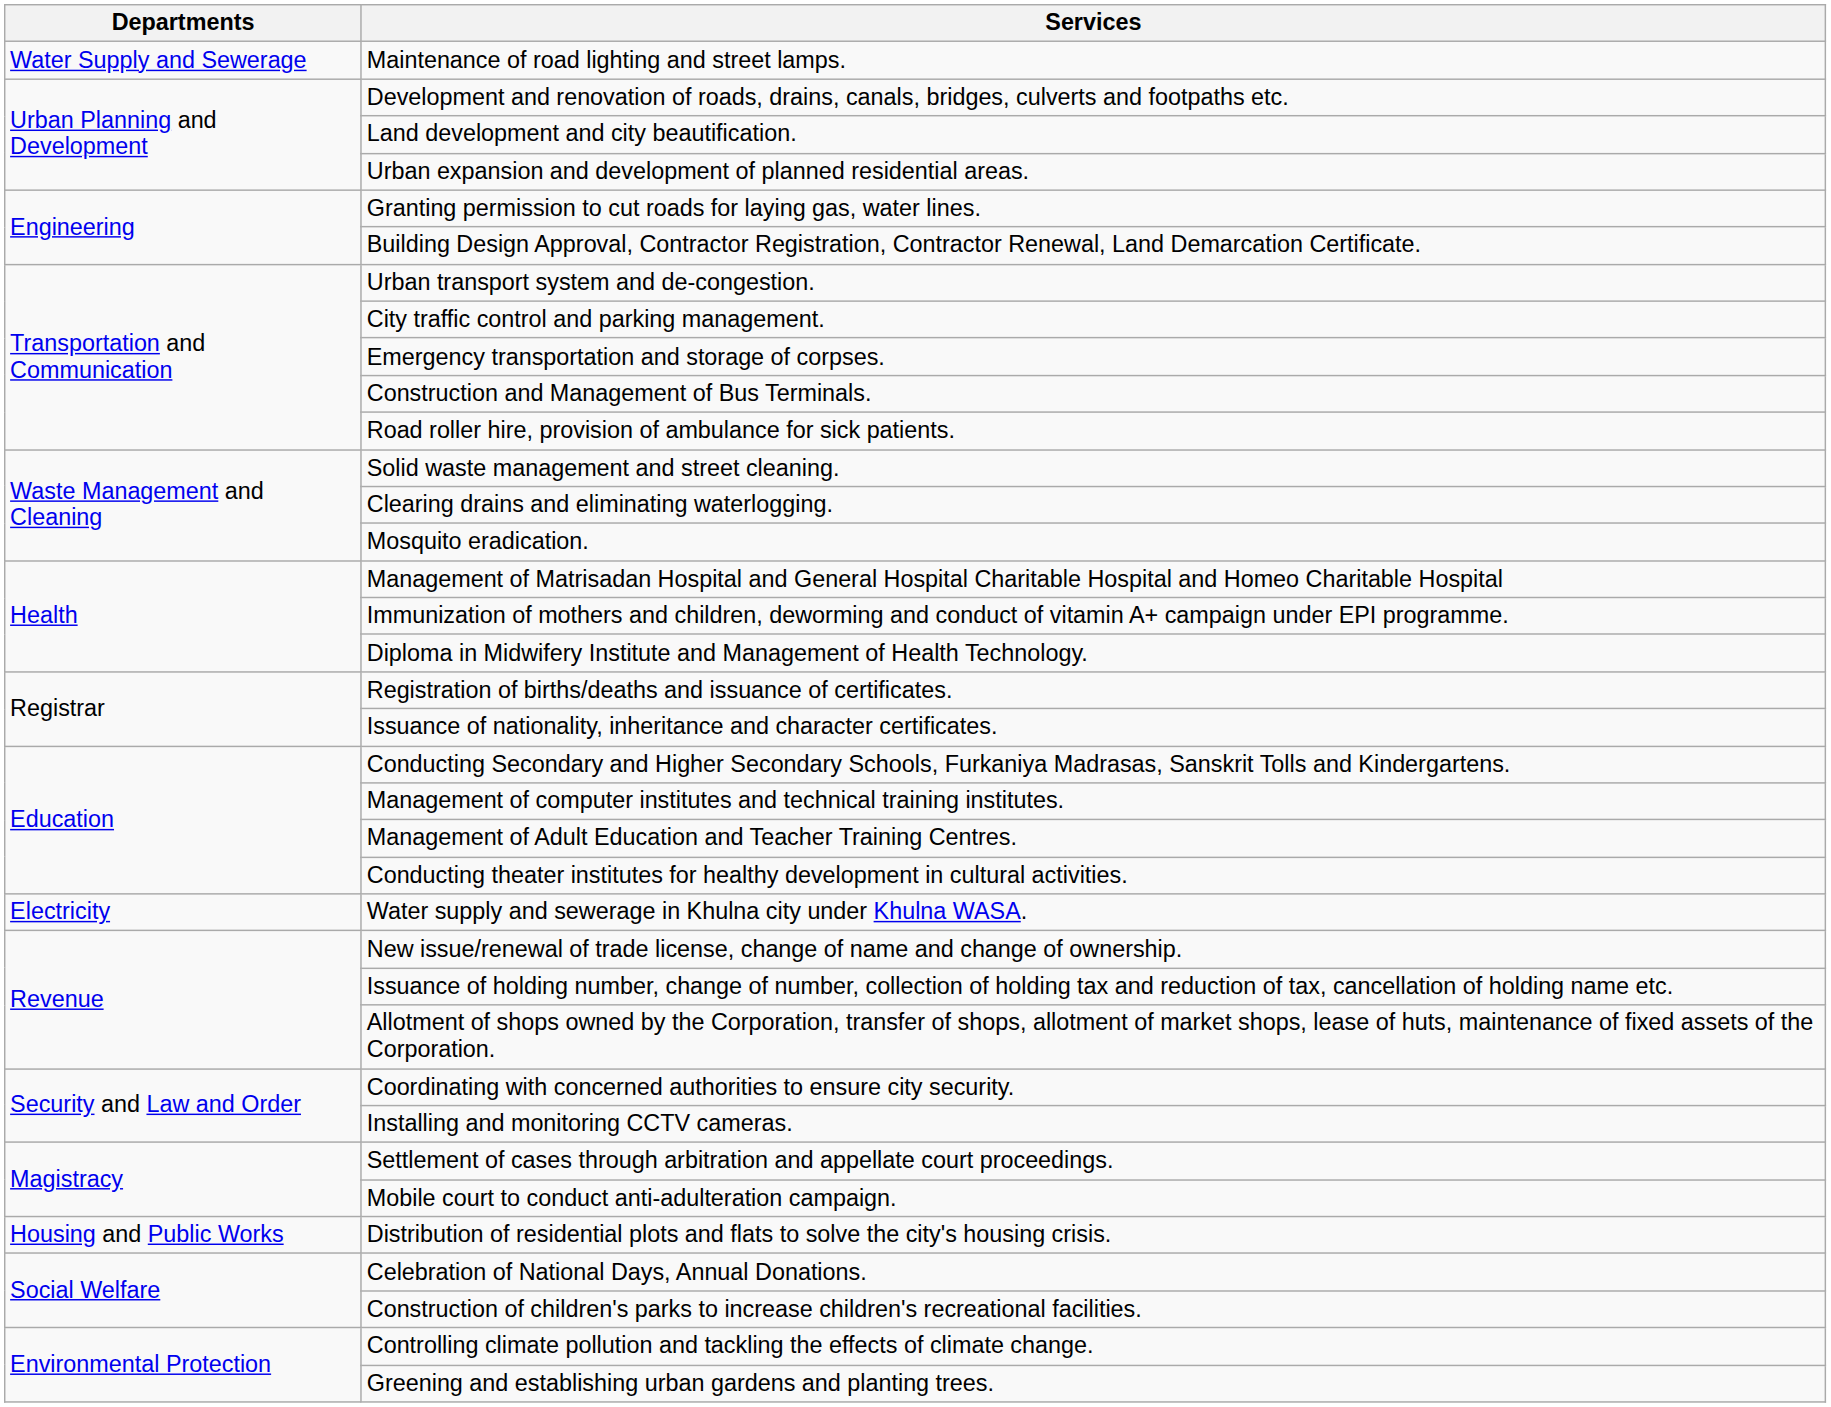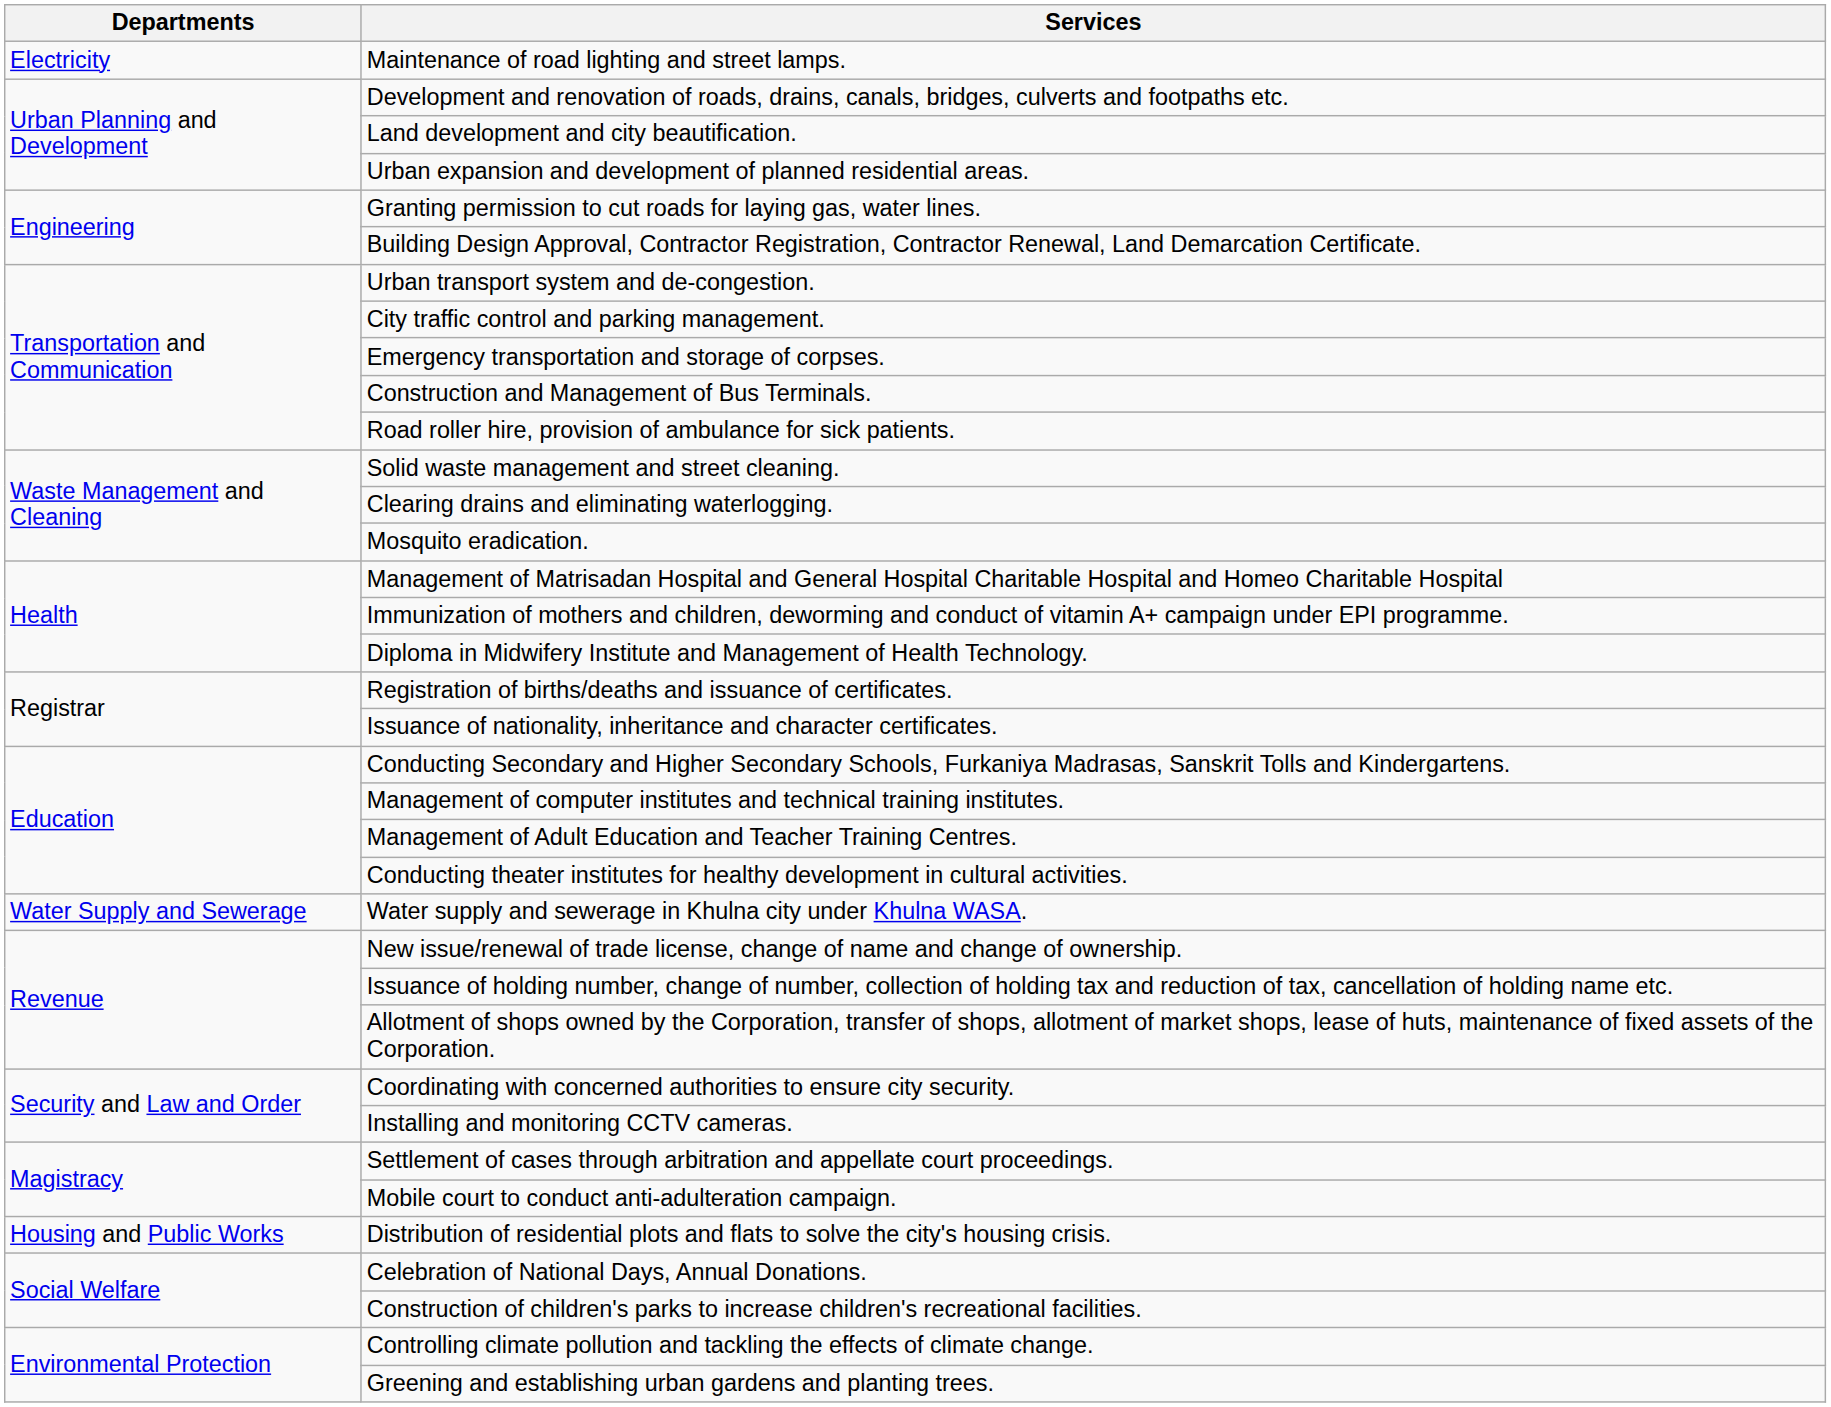Maintenance of road lighting and street lamps. | Departments: Water Supply and Sewerage -> Electricity
Water supply and sewerage in Khulna city under Khulna WASA. | Departments: Electricity -> Water Supply and Sewerage
